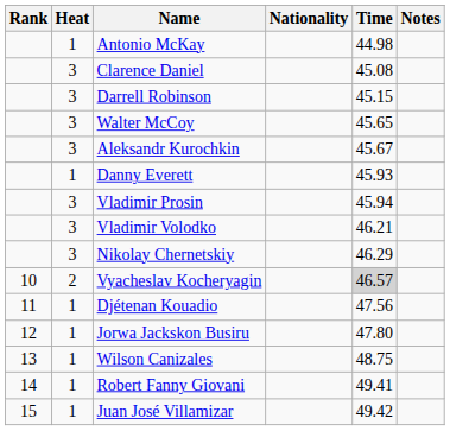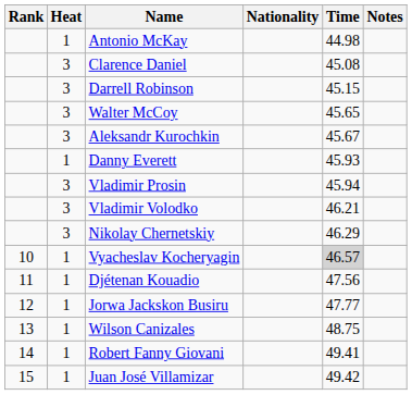Vyacheslav Kocheryagin | Heat: 2 -> 1
Jorwa Jackskon Busiru | Time: 47.80 -> 47.77
